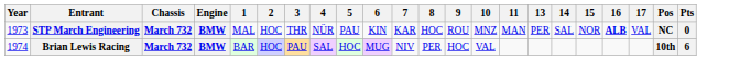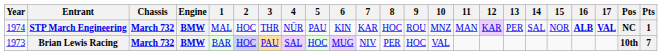+ column: 12 | KAR
STP March Engineering | Year: 1973 -> 1974
STP March Engineering | 17: normal -> bold
STP March Engineering | Pts: 0 -> 1
Brian Lewis Racing | Year: 1974 -> 1973
Brian Lewis Racing | Pts: 6 -> 7
